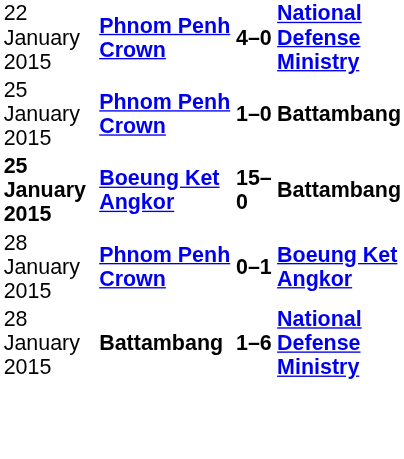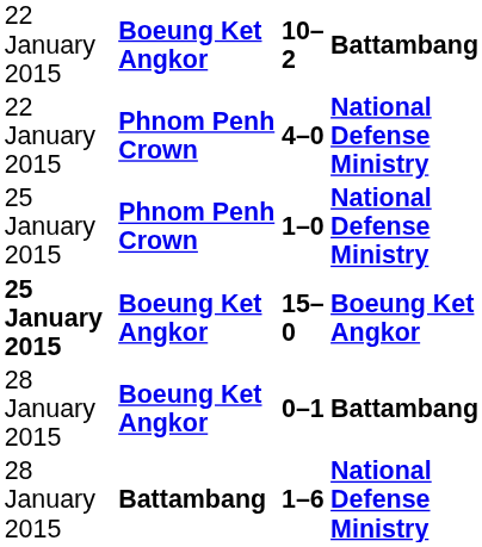+ row: 22 January 2015 | Boeung Ket Angkor | 10–2 | Battambang
1–0 | column 4: Battambang -> National Defense Ministry
15–0 | column 4: Battambang -> Boeung Ket Angkor
0–1 | column 2: Phnom Penh Crown -> Boeung Ket Angkor
0–1 | column 4: Boeung Ket Angkor -> Battambang
